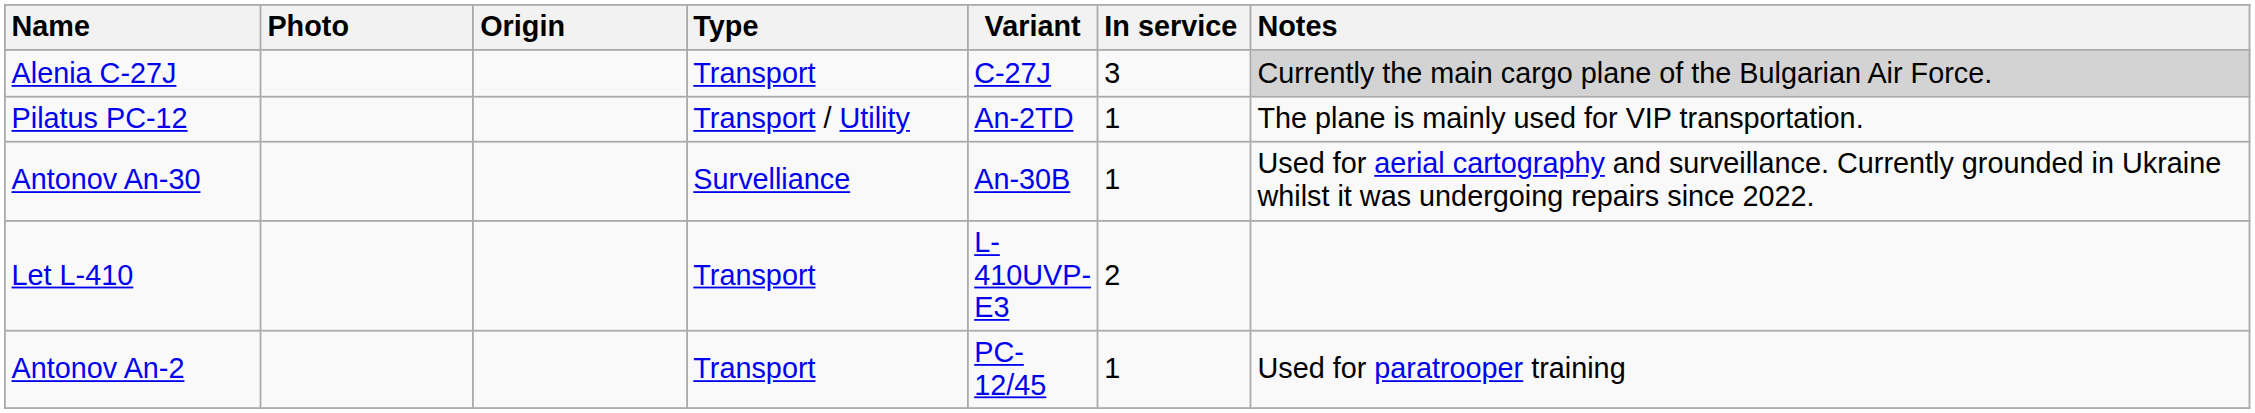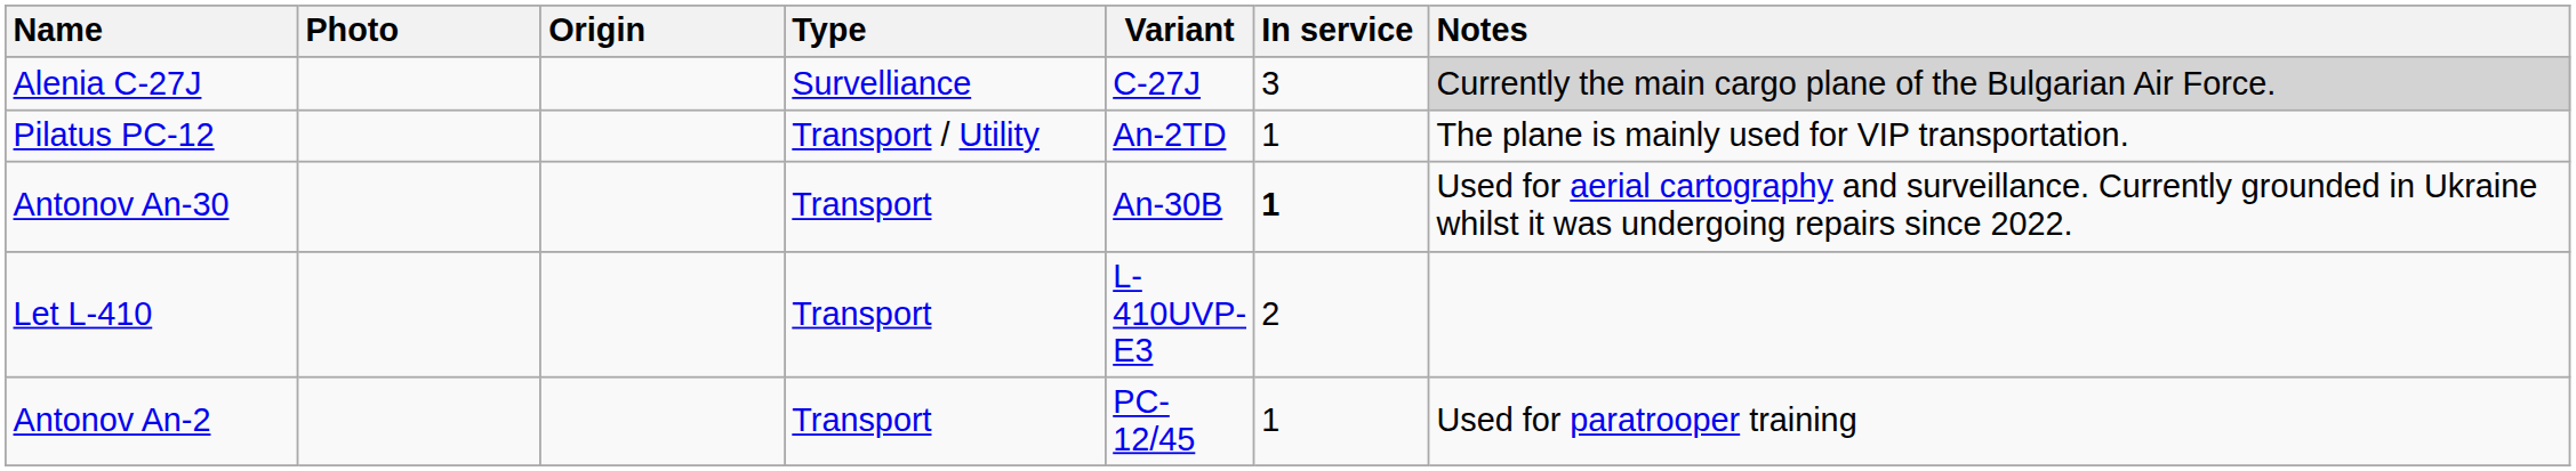Alenia C-27J | Type: Transport -> Survelliance
Antonov An-30 | Type: Survelliance -> Transport
Antonov An-30 | In service: normal -> bold
